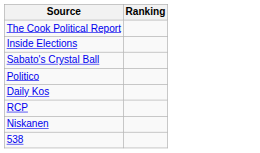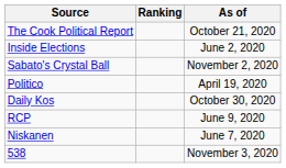+ column: As of | October 21, 2020 | June 2, 2020 | November 2, 2020 | April 19, 2020 | October 30, 2020 | June 9, 2020 | June 7, 2020 | November 3, 2020
